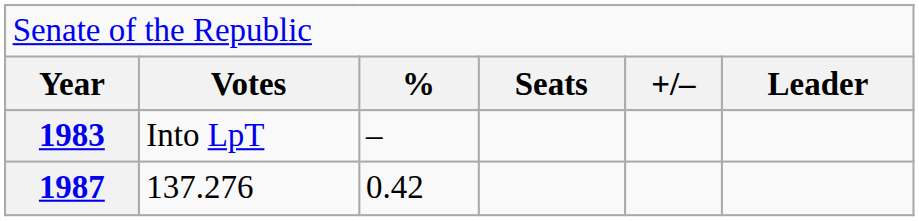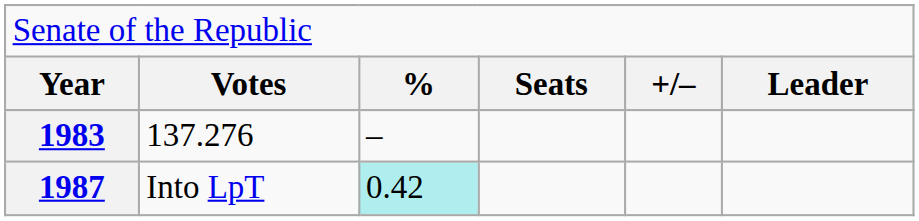1983 | column 2: Into LpT -> 137.276
1987 | column 2: 137.276 -> Into LpT
1987 | column 3: no background -> paleturquoise background
